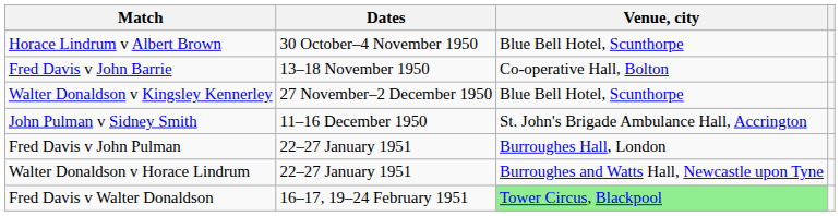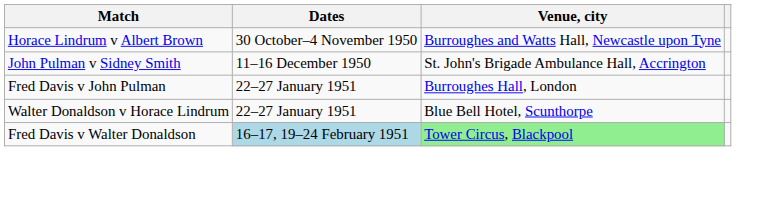Horace Lindrum v Albert Brown | Venue, city: Blue Bell Hotel, Scunthorpe -> Burroughes and Watts Hall, Newcastle upon Tyne
- row: Fred Davis v John Barrie | 13–18 November 1950 | Co-operative Hall, Bolton
- row: Walter Donaldson v Kingsley Kennerley | 27 November–2 December 1950 | Blue Bell Hotel, Scunthorpe
Walter Donaldson v Horace Lindrum | Venue, city: Burroughes and Watts Hall, Newcastle upon Tyne -> Blue Bell Hotel, Scunthorpe
Fred Davis v Walter Donaldson | Dates: no background -> lightblue background
